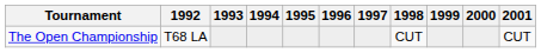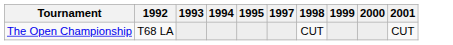- column: 1996
